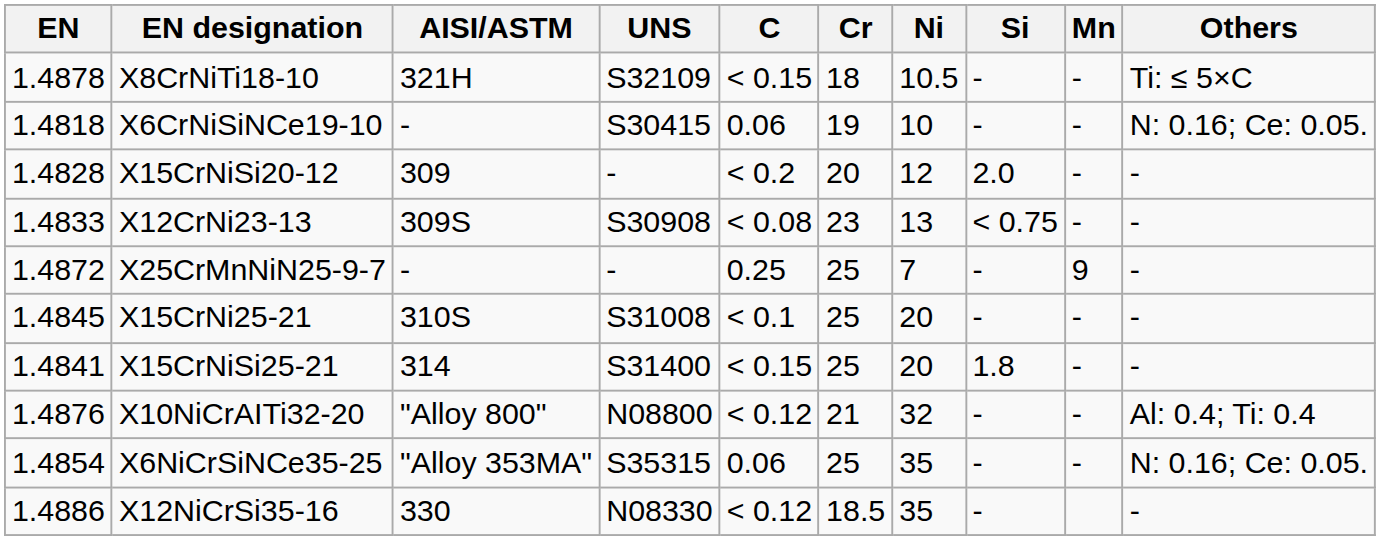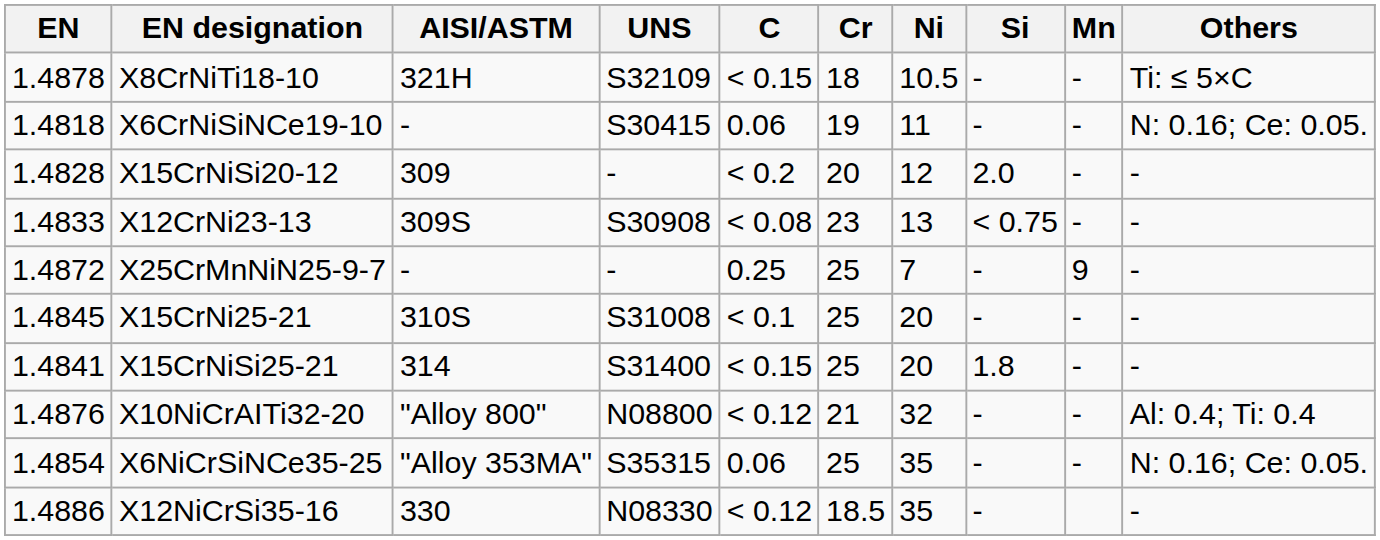X6CrNiSiNCe19-10 | Ni: 10 -> 11
